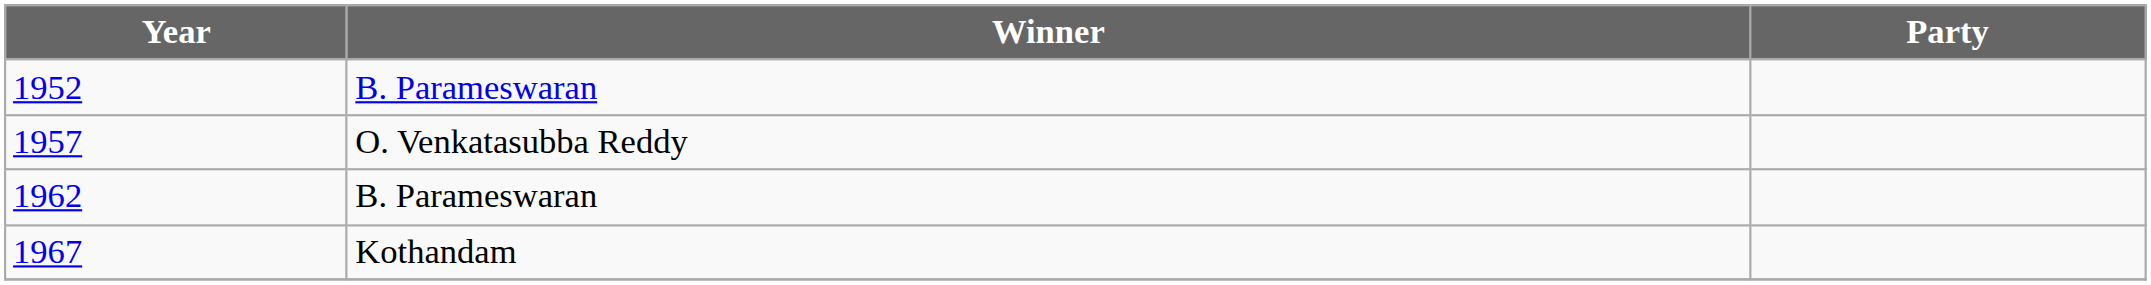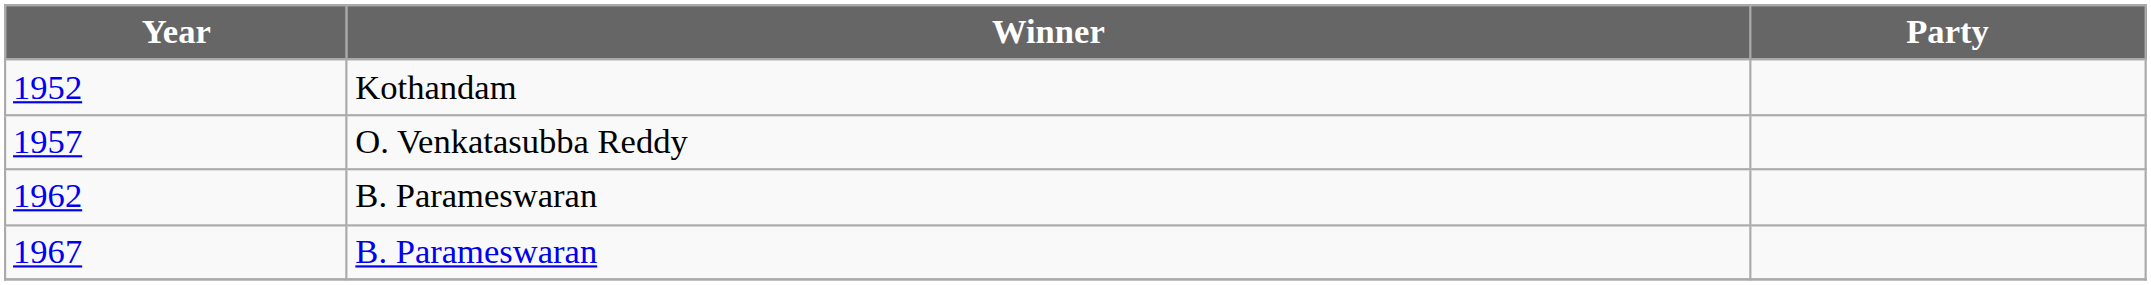1952 | Winner: B. Parameswaran -> Kothandam
1967 | Winner: Kothandam -> B. Parameswaran
